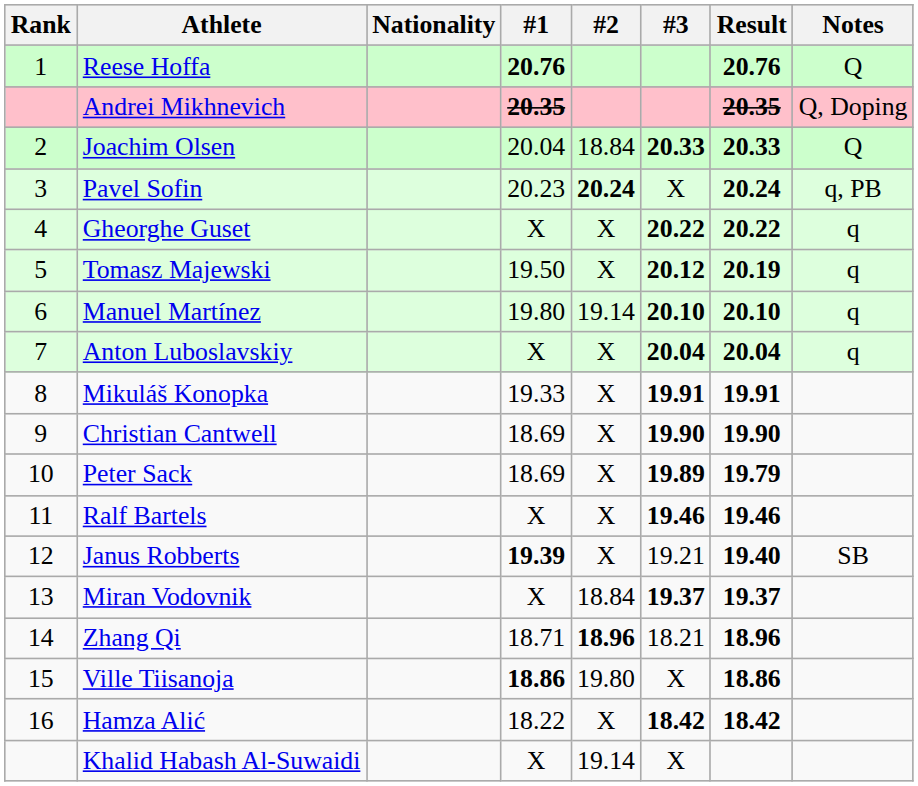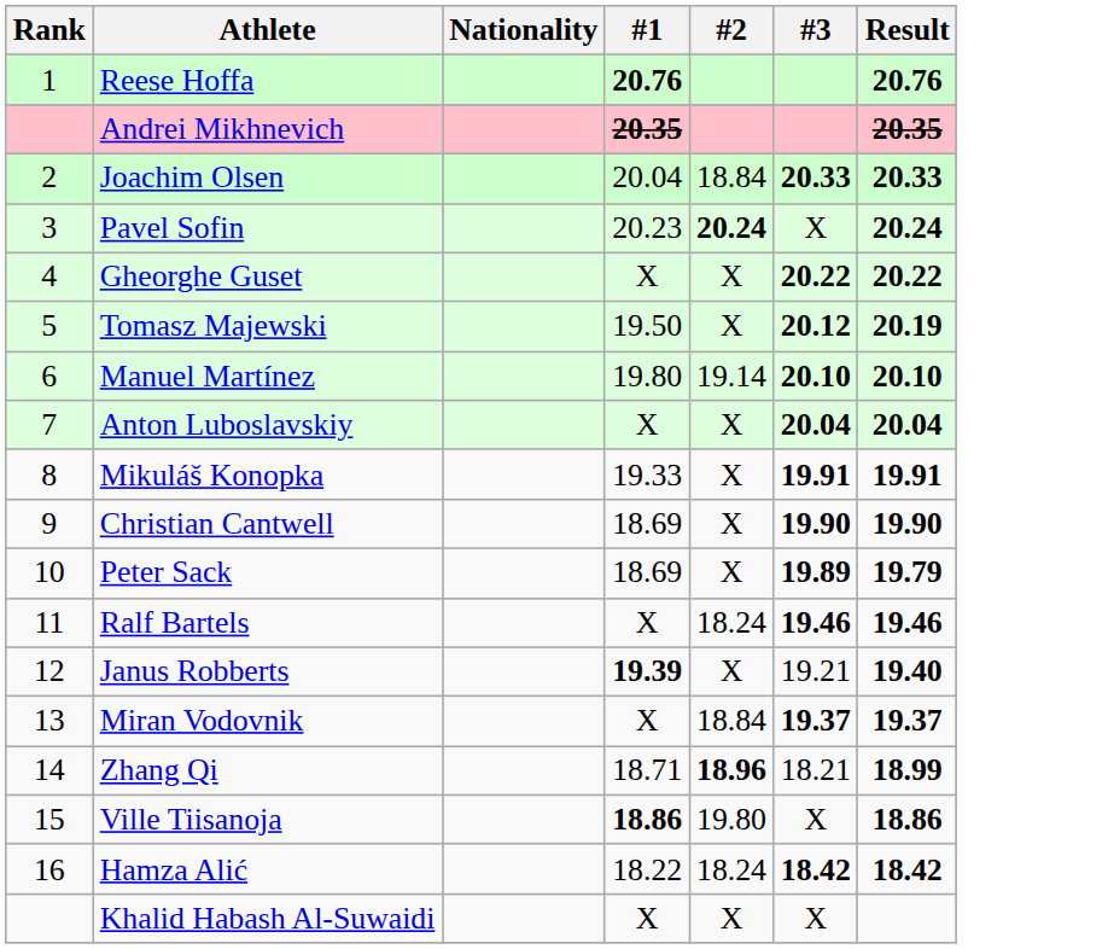- column: Notes | Q | Q, Doping | Q | q, PB | q | q | q | q | SB
Ralf Bartels | #2: X -> 18.24
Zhang Qi | Result: 18.96 -> 18.99
Hamza Alić | #2: X -> 18.24
Khalid Habash Al-Suwaidi | #2: 19.14 -> X
